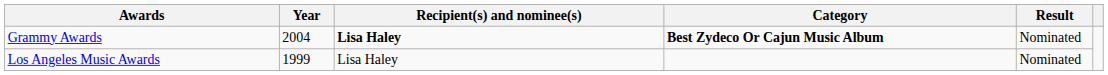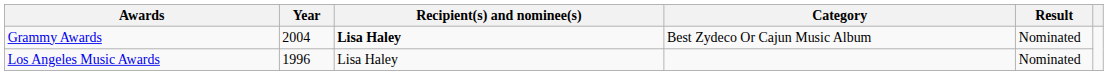Grammy Awards | Category: bold -> normal
Los Angeles Music Awards | Year: 1999 -> 1996
